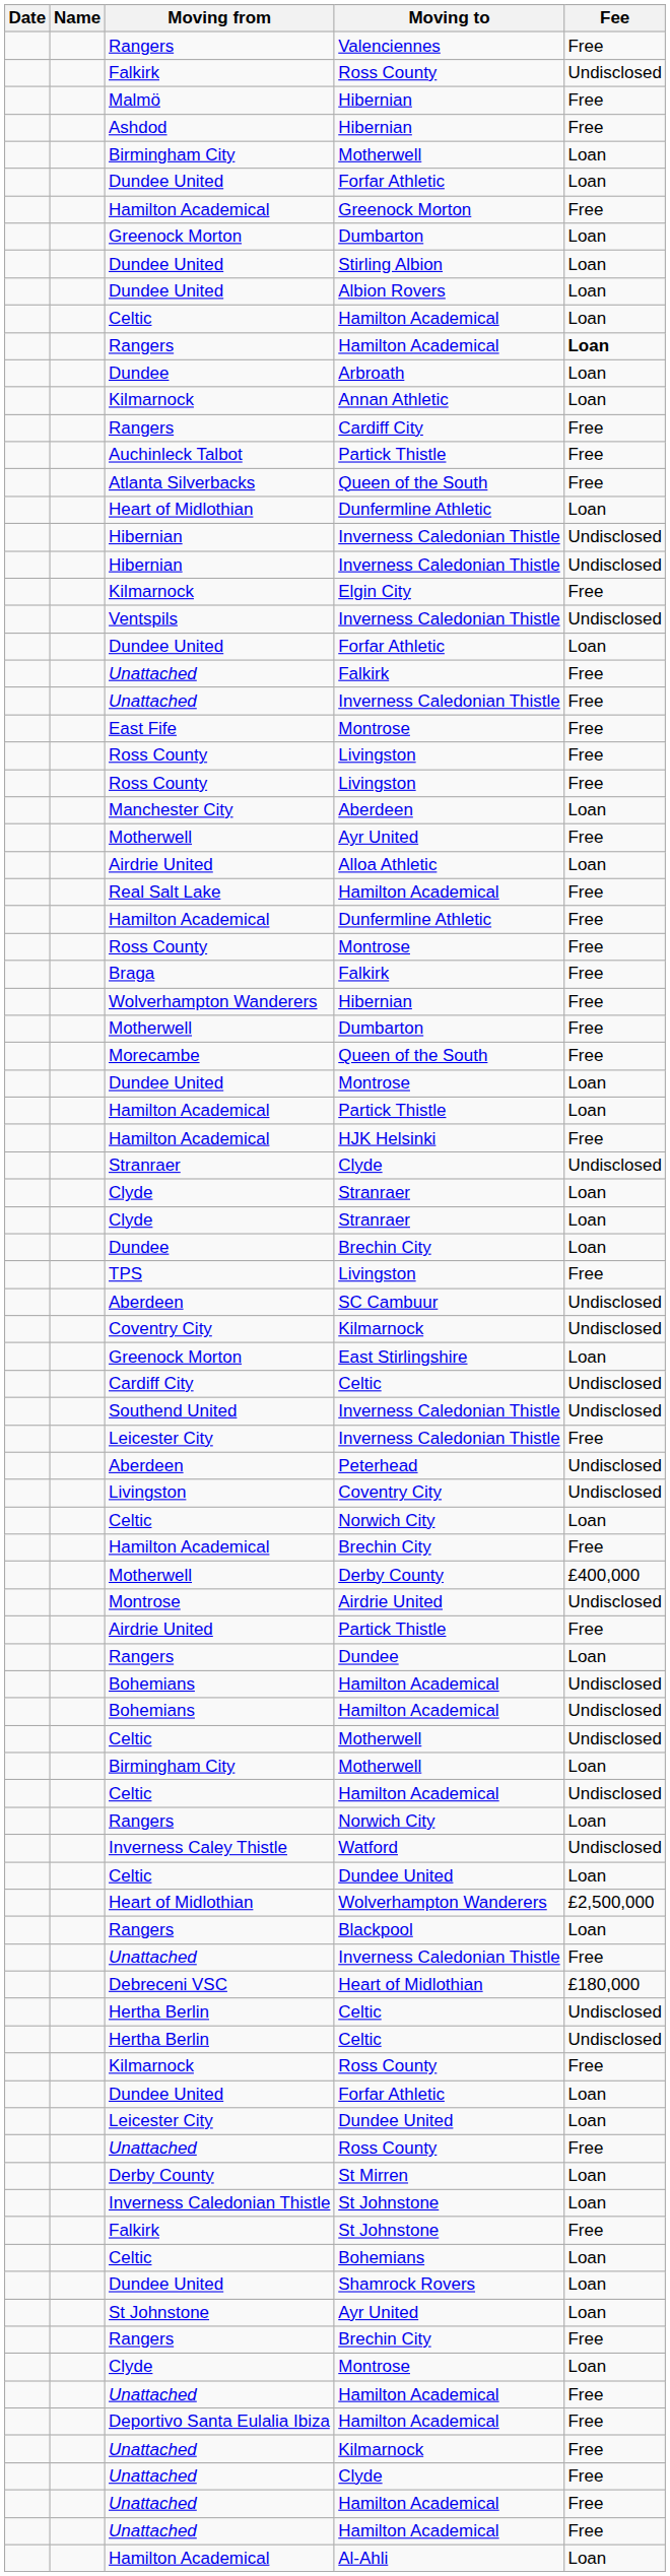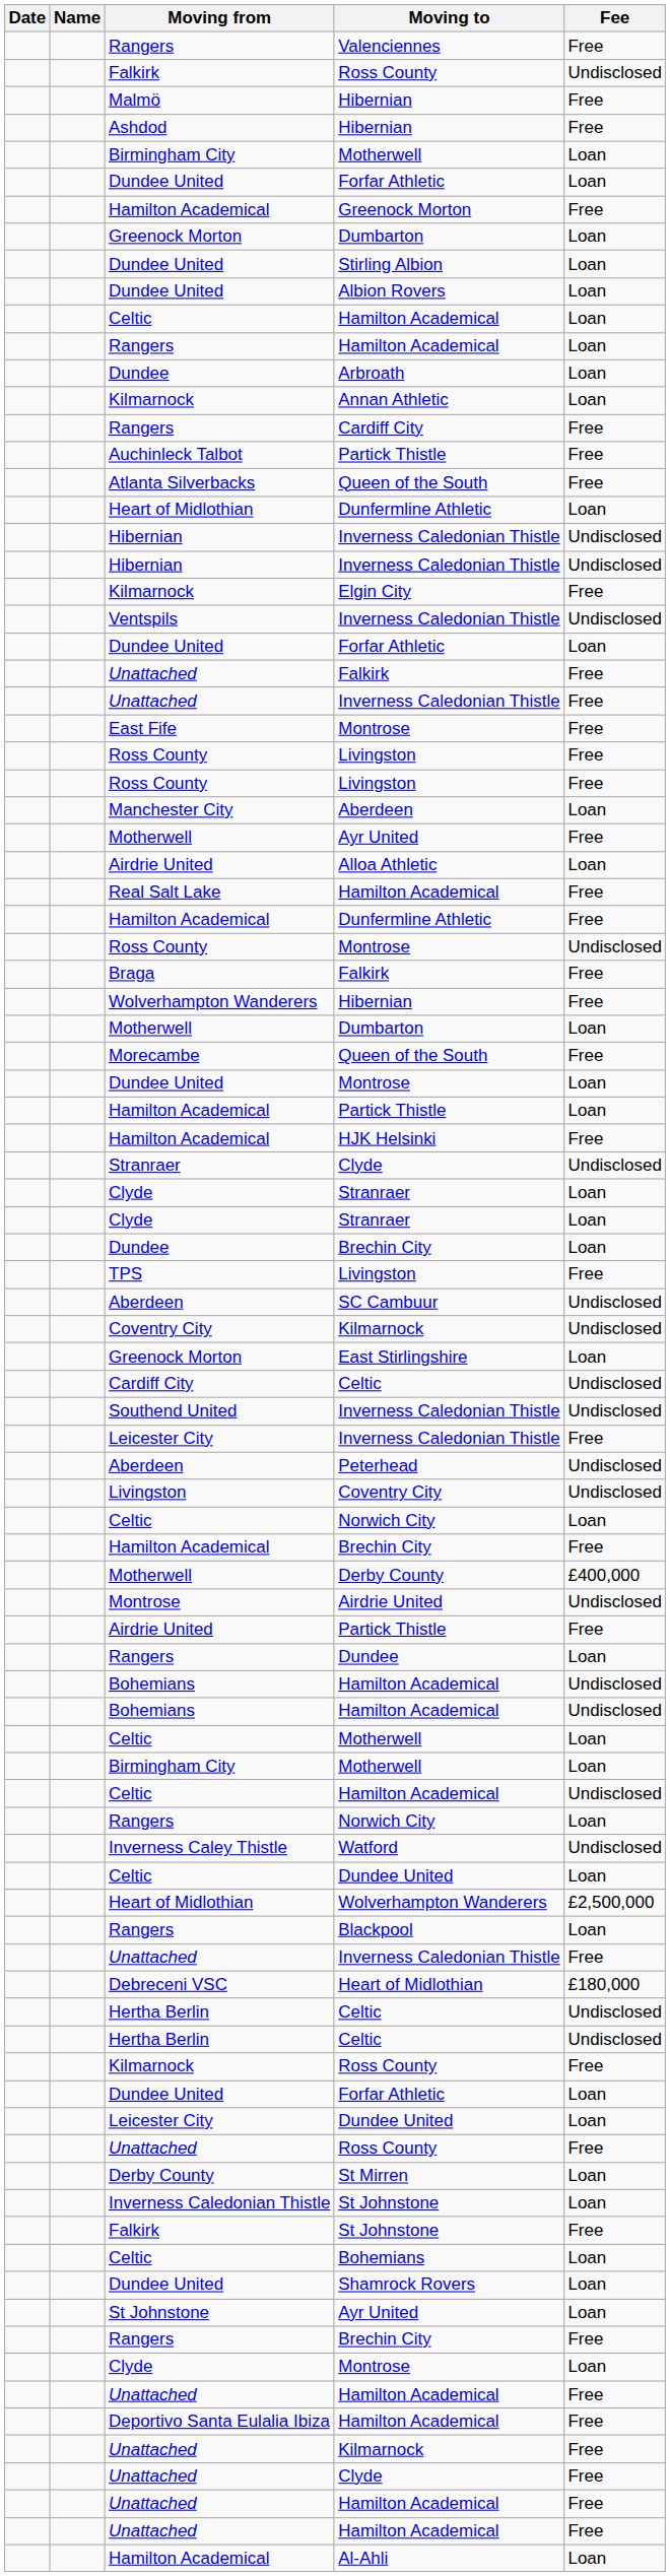Rangers / Hamilton Academical | Fee: bold -> normal
Ross County / Montrose | Fee: Free -> Undisclosed
Motherwell / Dumbarton | Fee: Free -> Loan
Celtic / Motherwell | Fee: Undisclosed -> Loan
